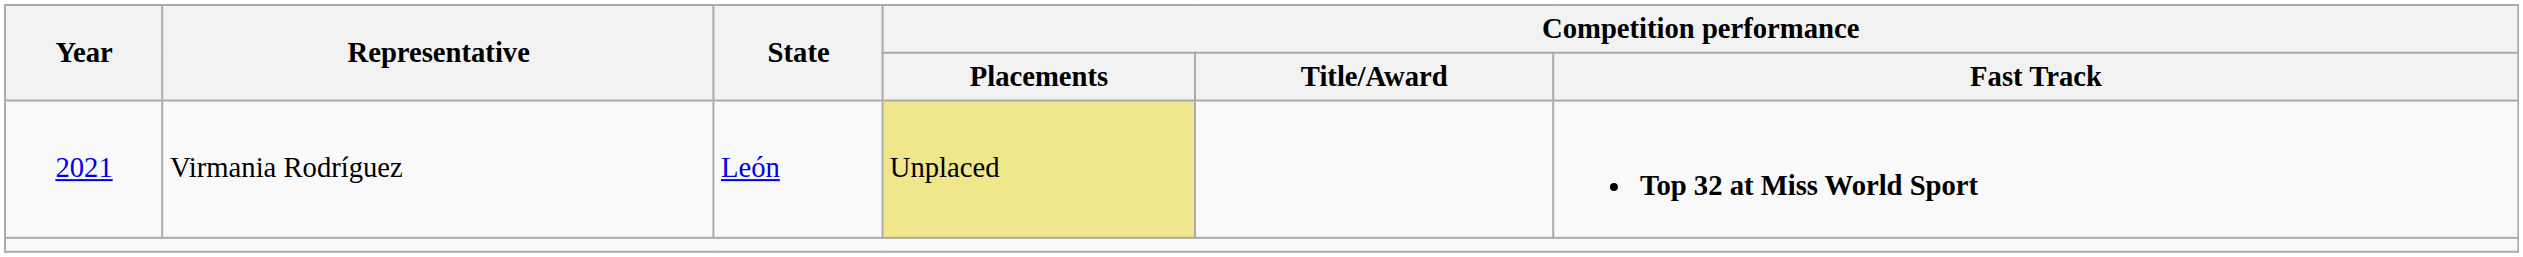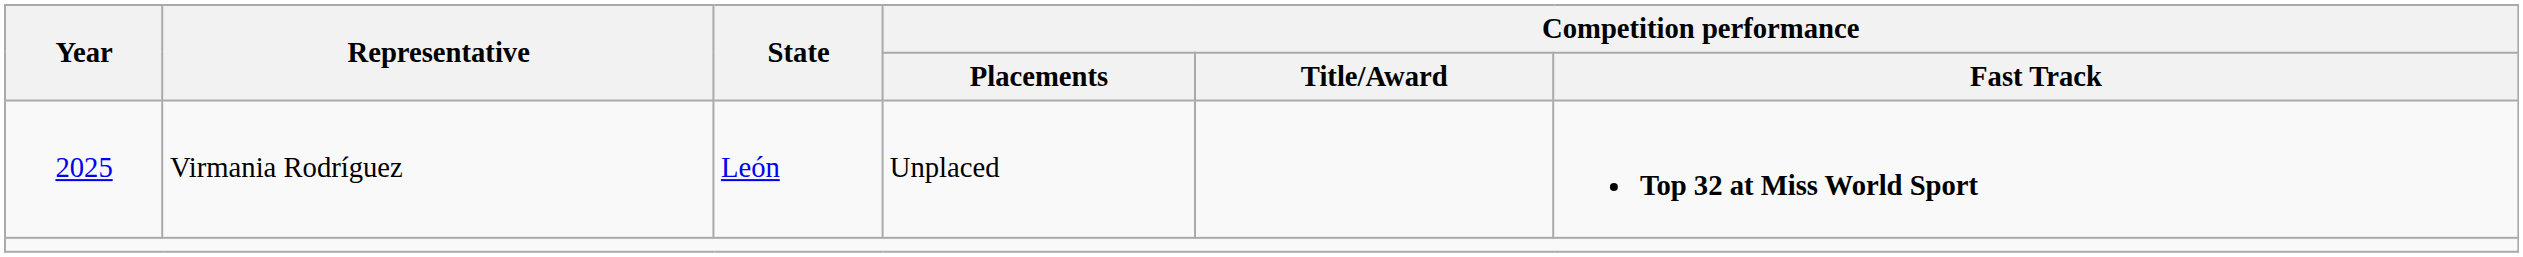Virmania Rodríguez | Year: 2021 -> 2025
Virmania Rodríguez | Competition performance / Placements: khaki background -> no background
